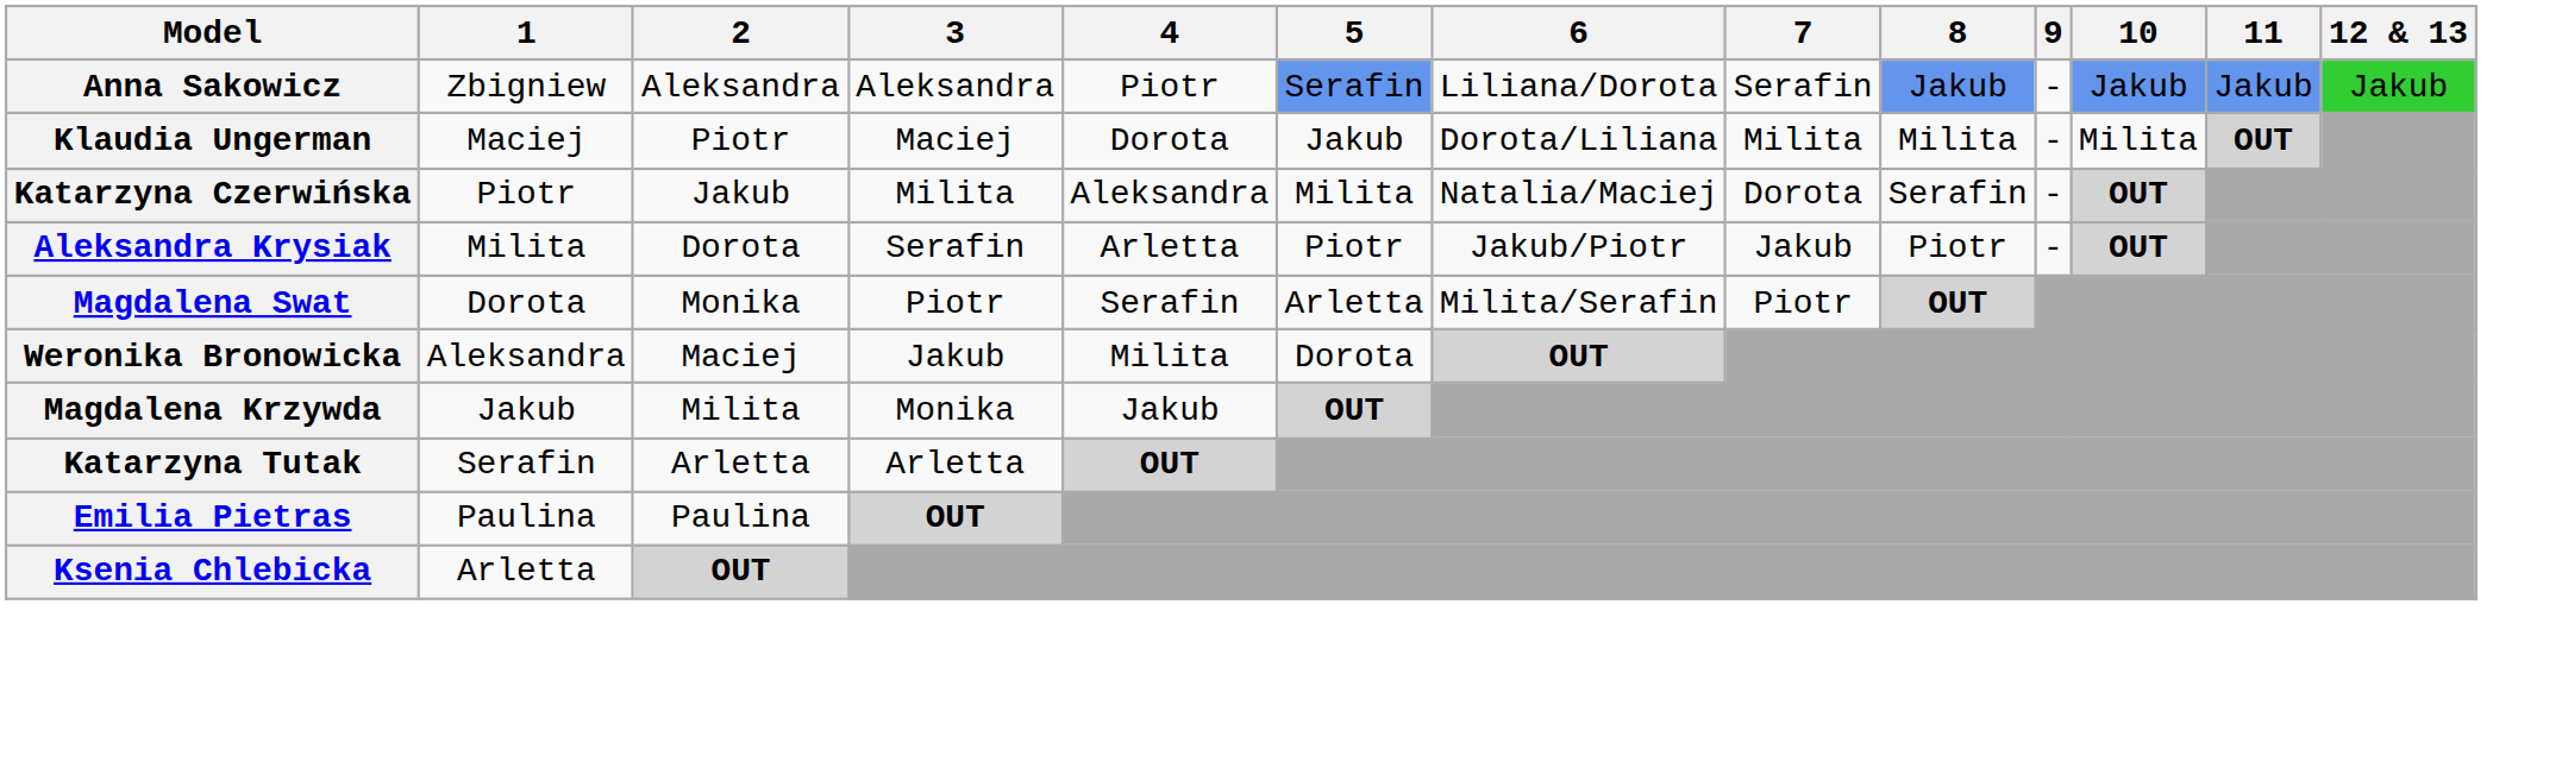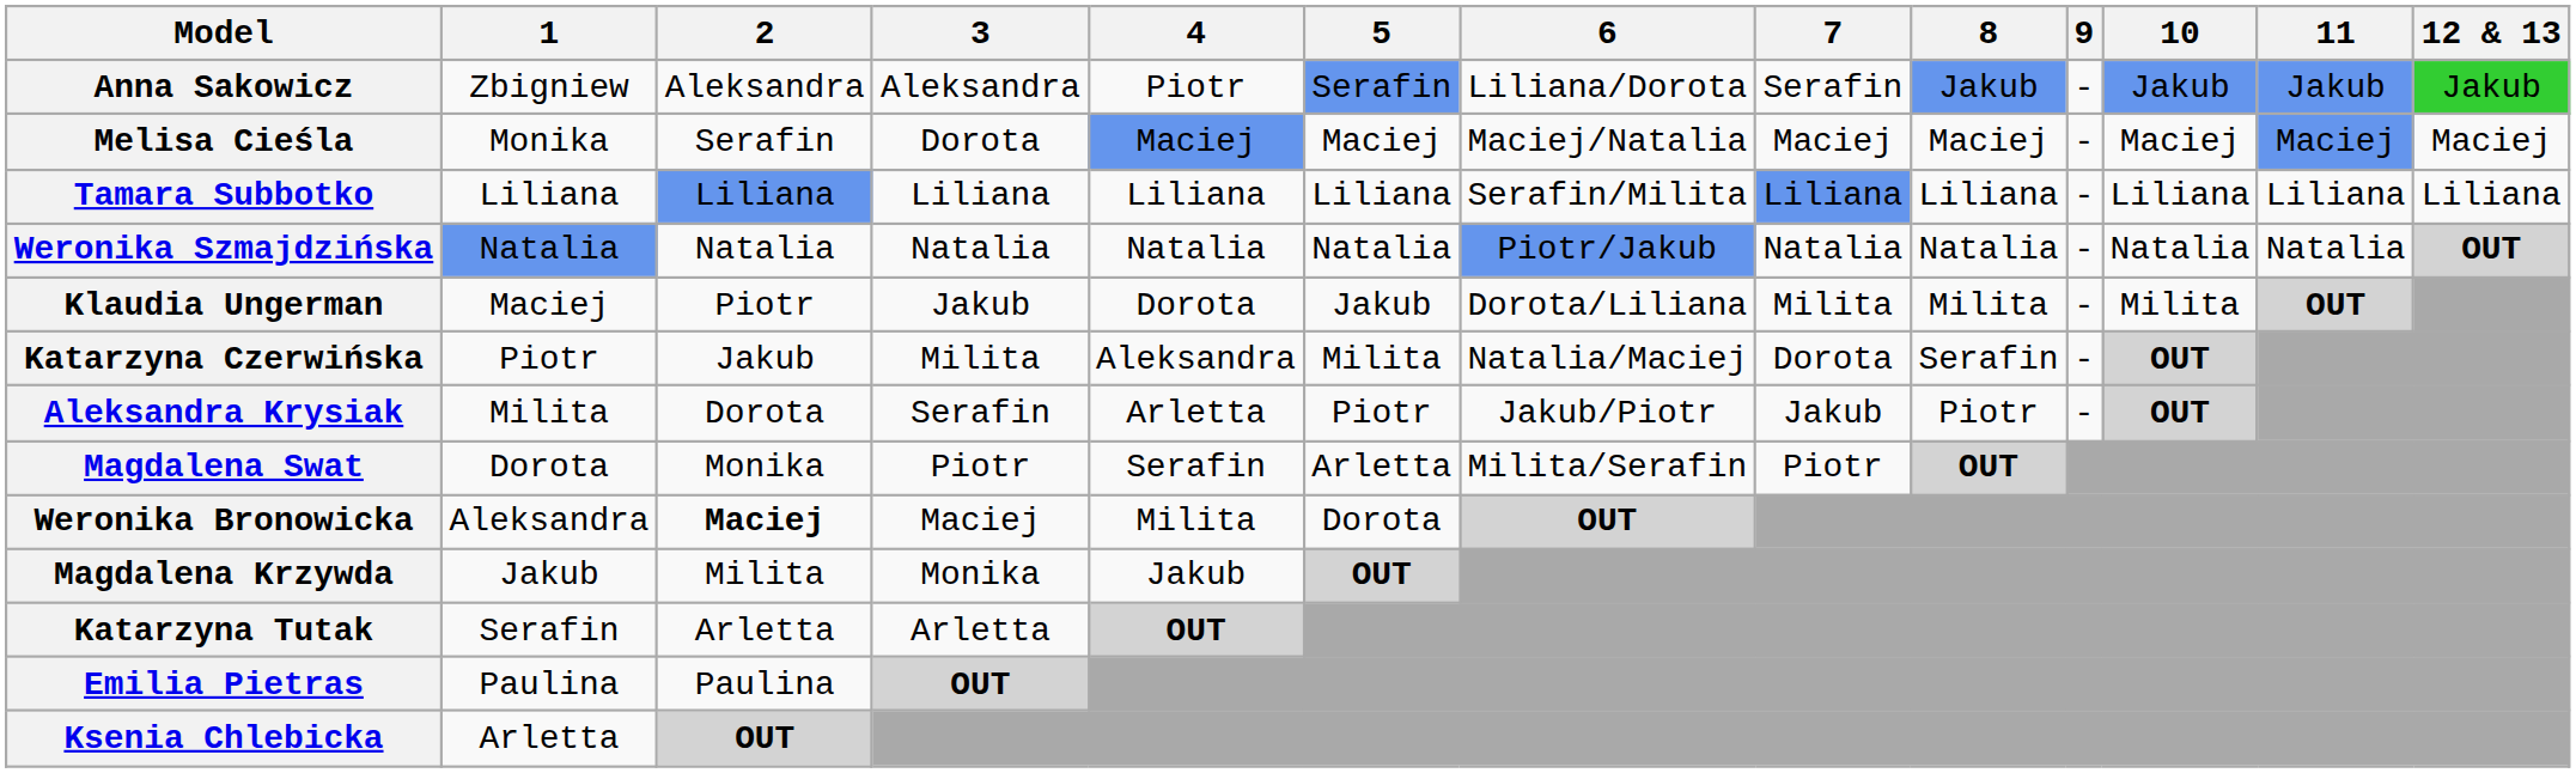+ row: Melisa Cieśla | Monika | Serafin | Dorota | Maciej | Maciej | Maciej/Natalia | Maciej | Maciej | - | Maciej | Maciej | Maciej
+ row: Tamara Subbotko | Liliana | Liliana | Liliana | Liliana | Liliana | Serafin/Milita | Liliana | Liliana | - | Liliana | Liliana | Liliana
+ row: Weronika Szmajdzińska | Natalia | Natalia | Natalia | Natalia | Natalia | Piotr/Jakub | Natalia | Natalia | - | Natalia | Natalia | OUT
Klaudia Ungerman | 3: Maciej -> Jakub
Weronika Bronowicka | 2: normal -> bold
Weronika Bronowicka | 3: Jakub -> Maciej
